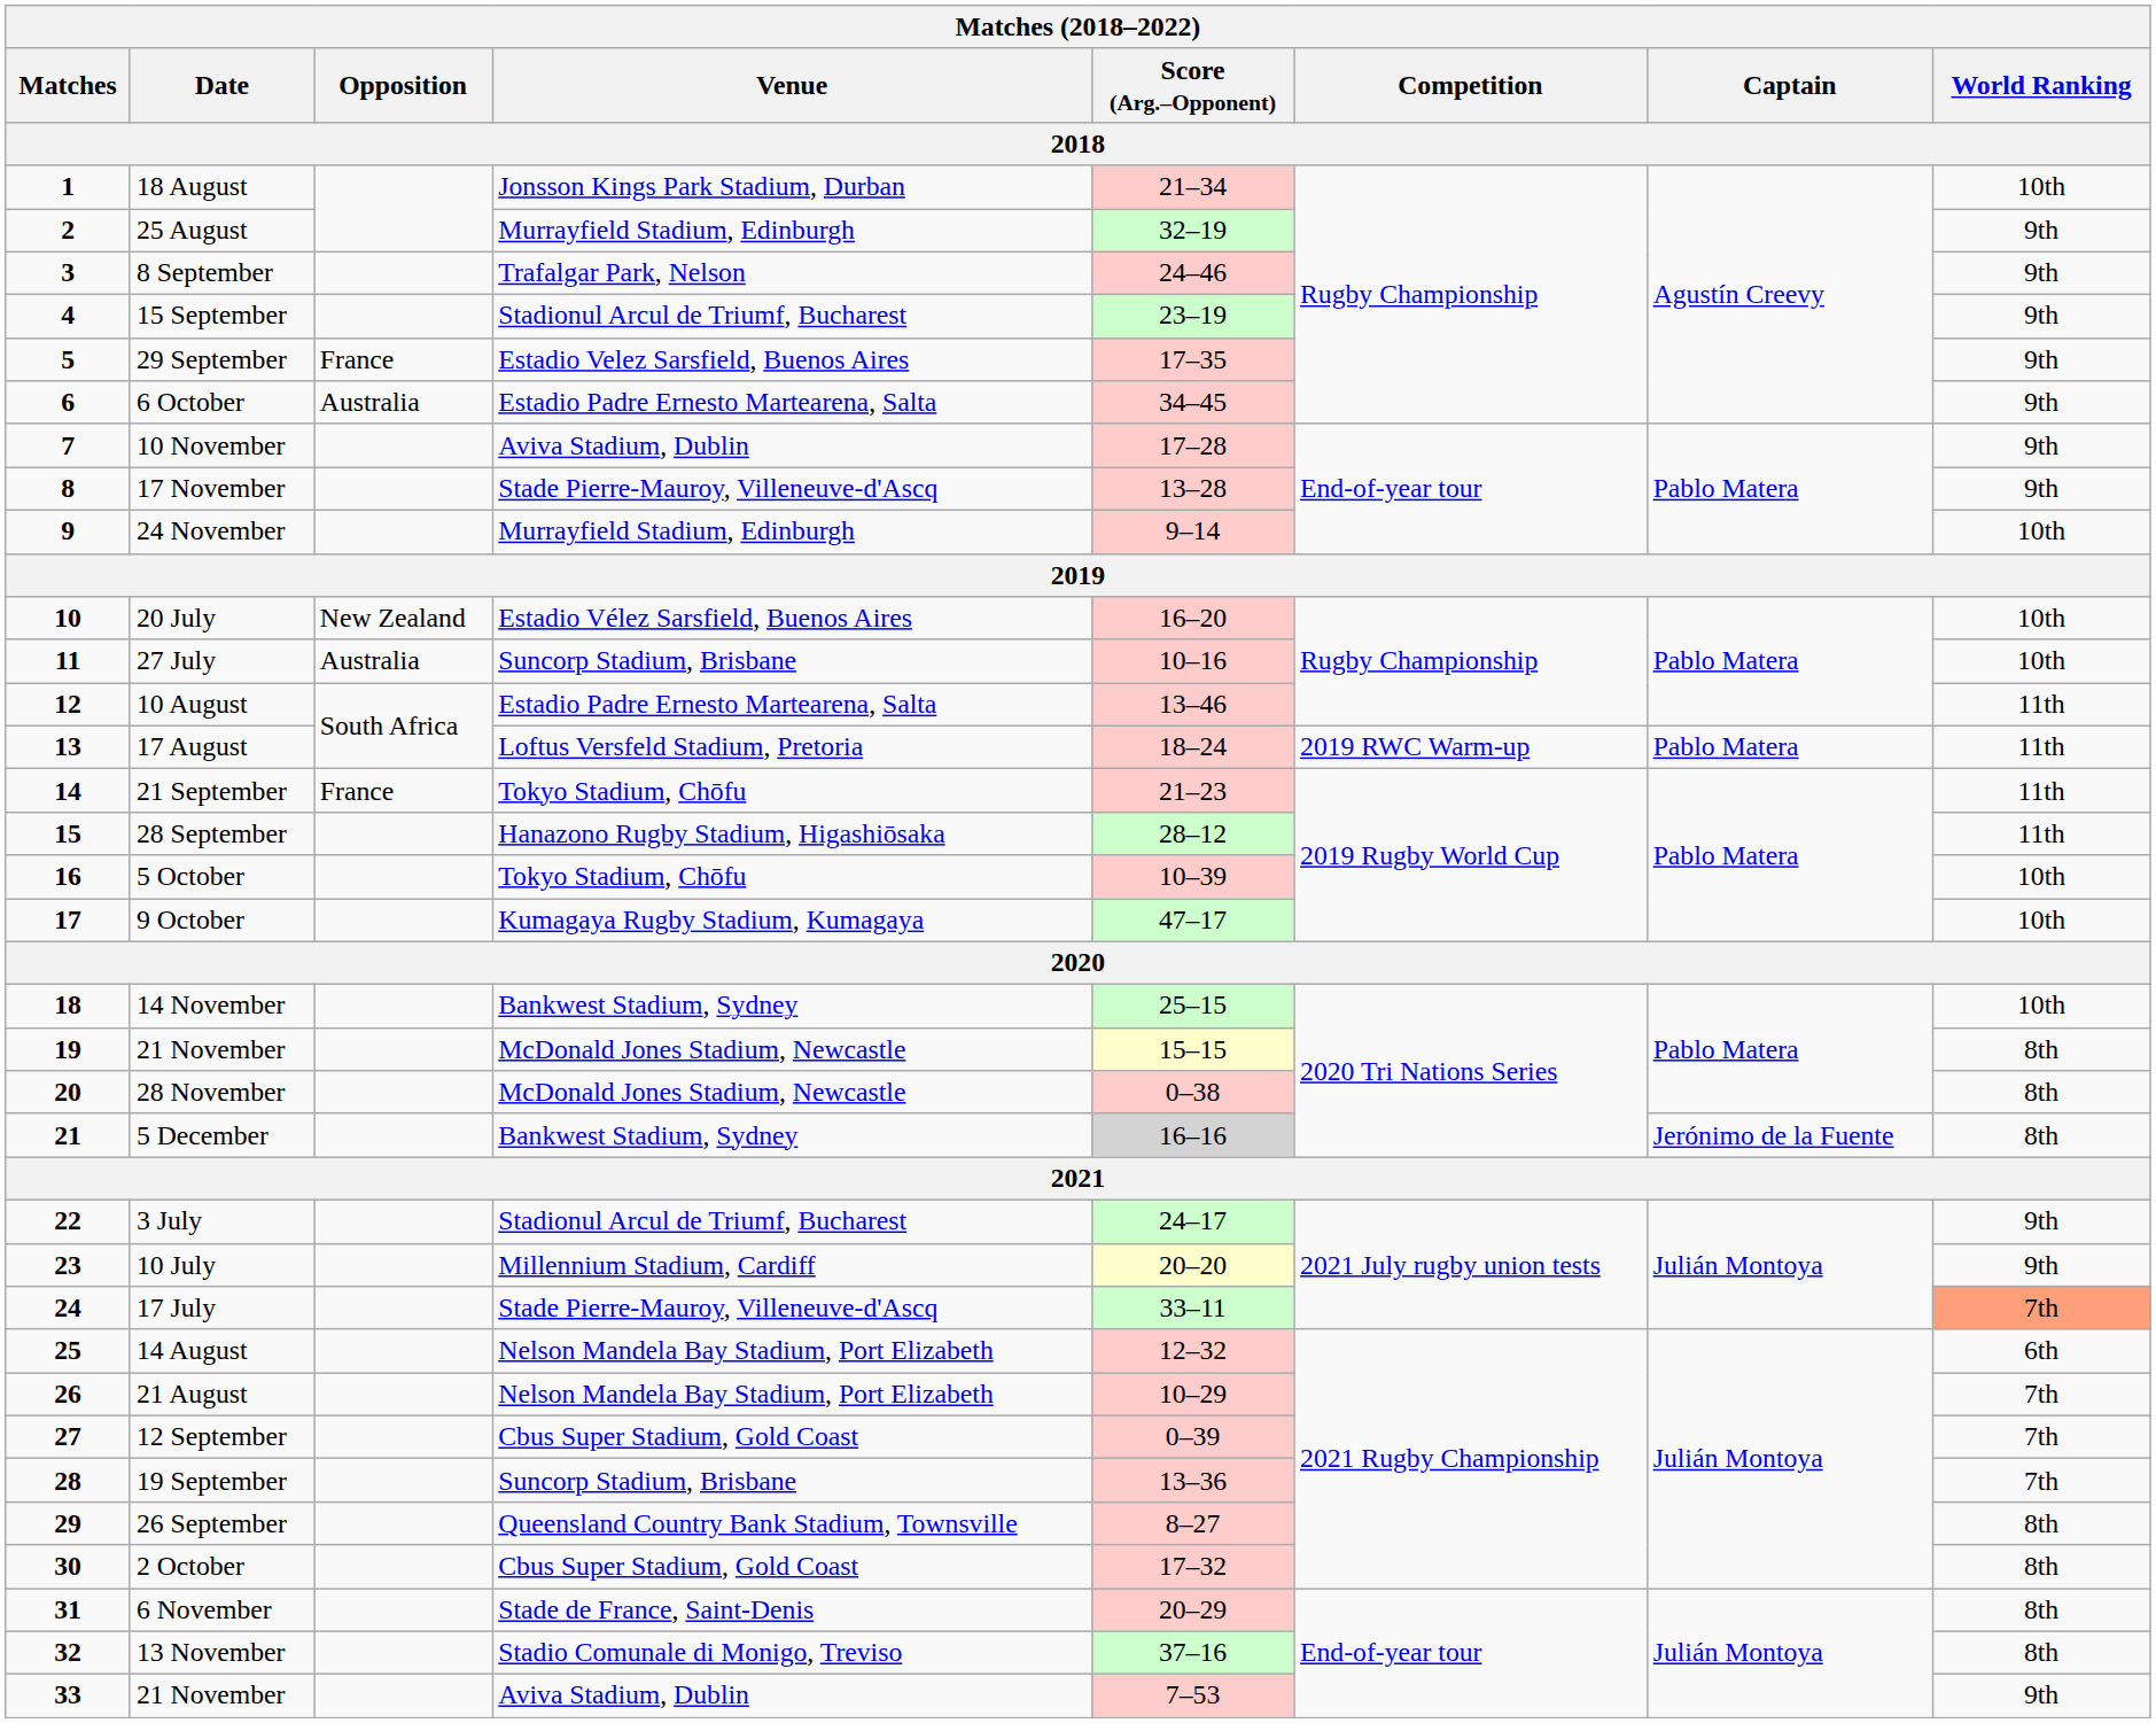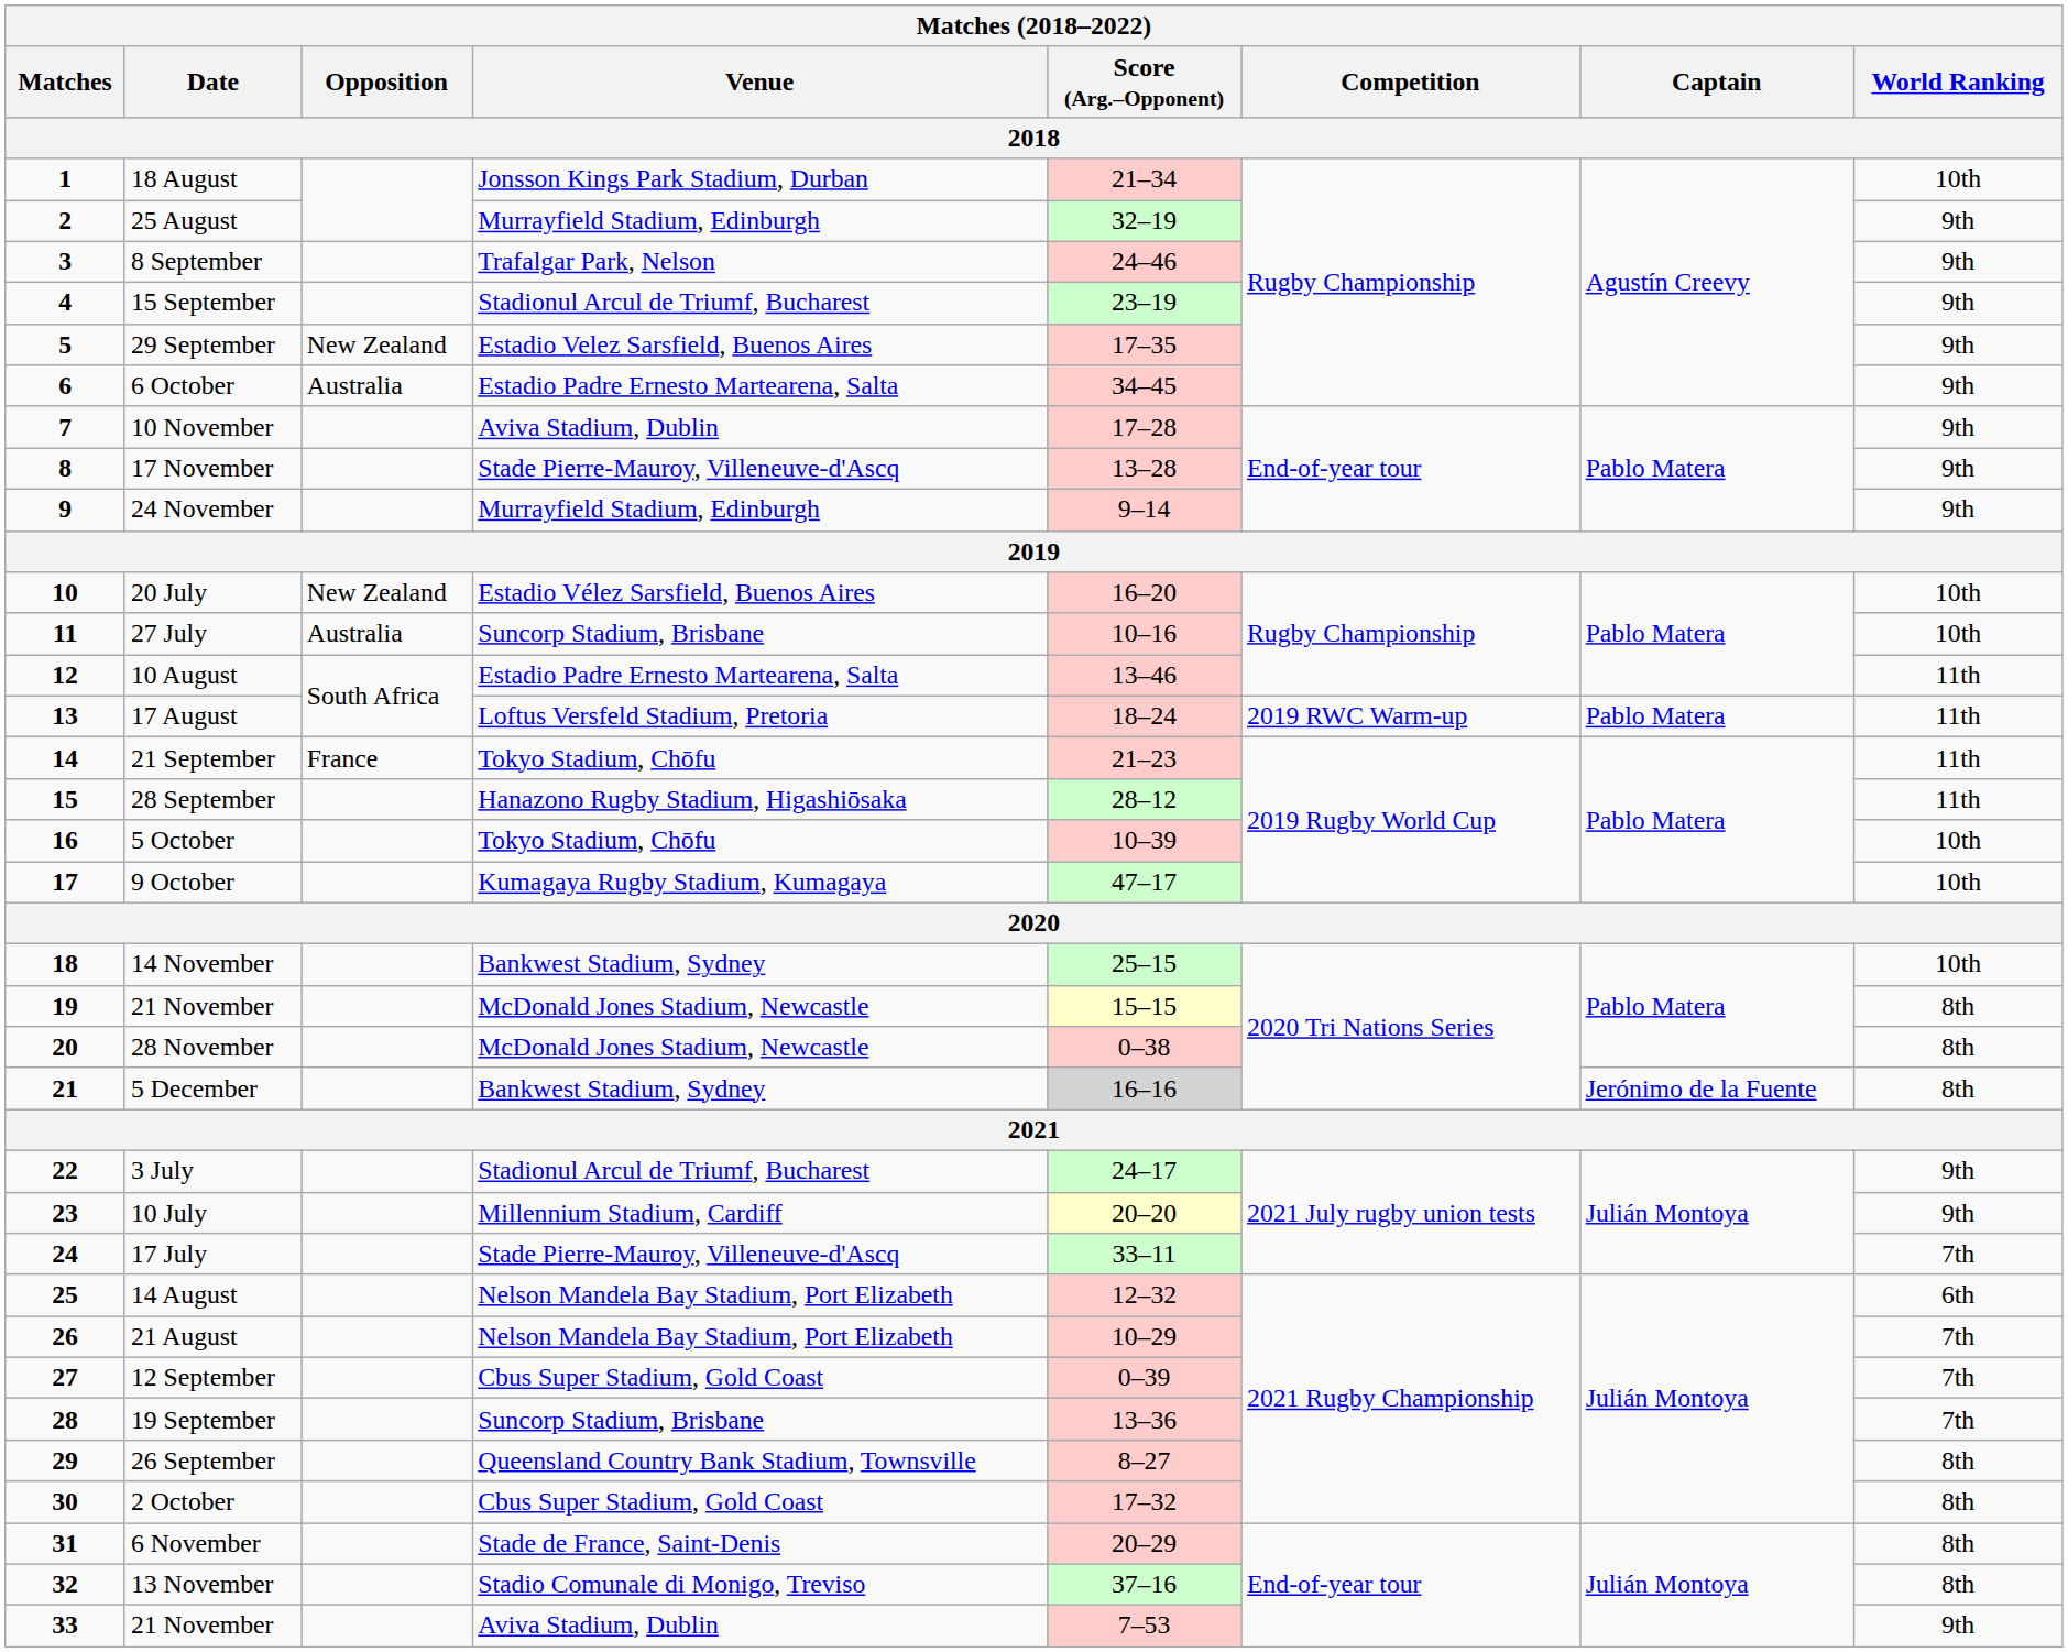29 September | Opposition: France -> New Zealand
24 November | World Ranking: 10th -> 9th
17 July | World Ranking: lightsalmon background -> no background
